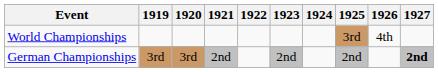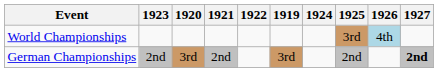columns swapped: 1919 <-> 1923
World Championships | 1926: no background -> lightblue background
